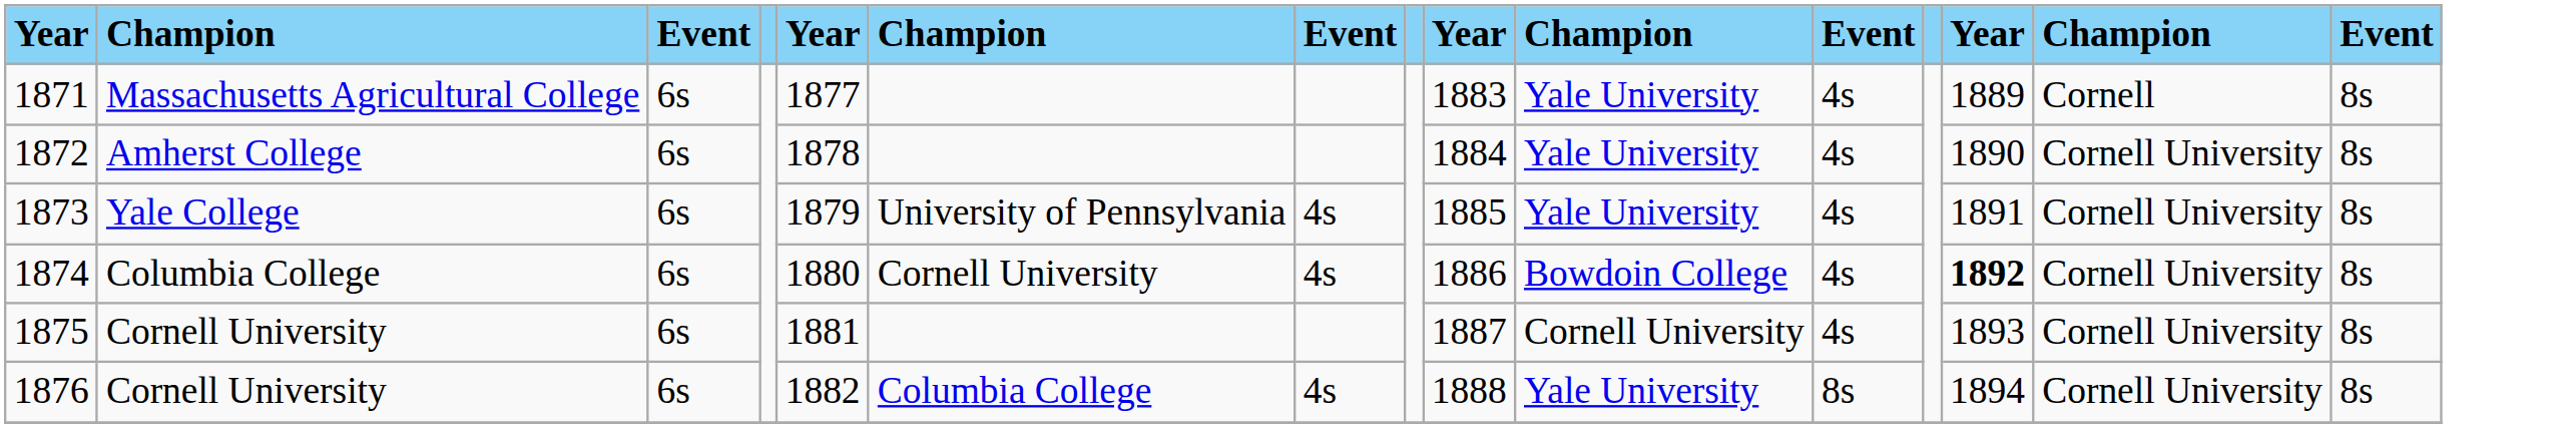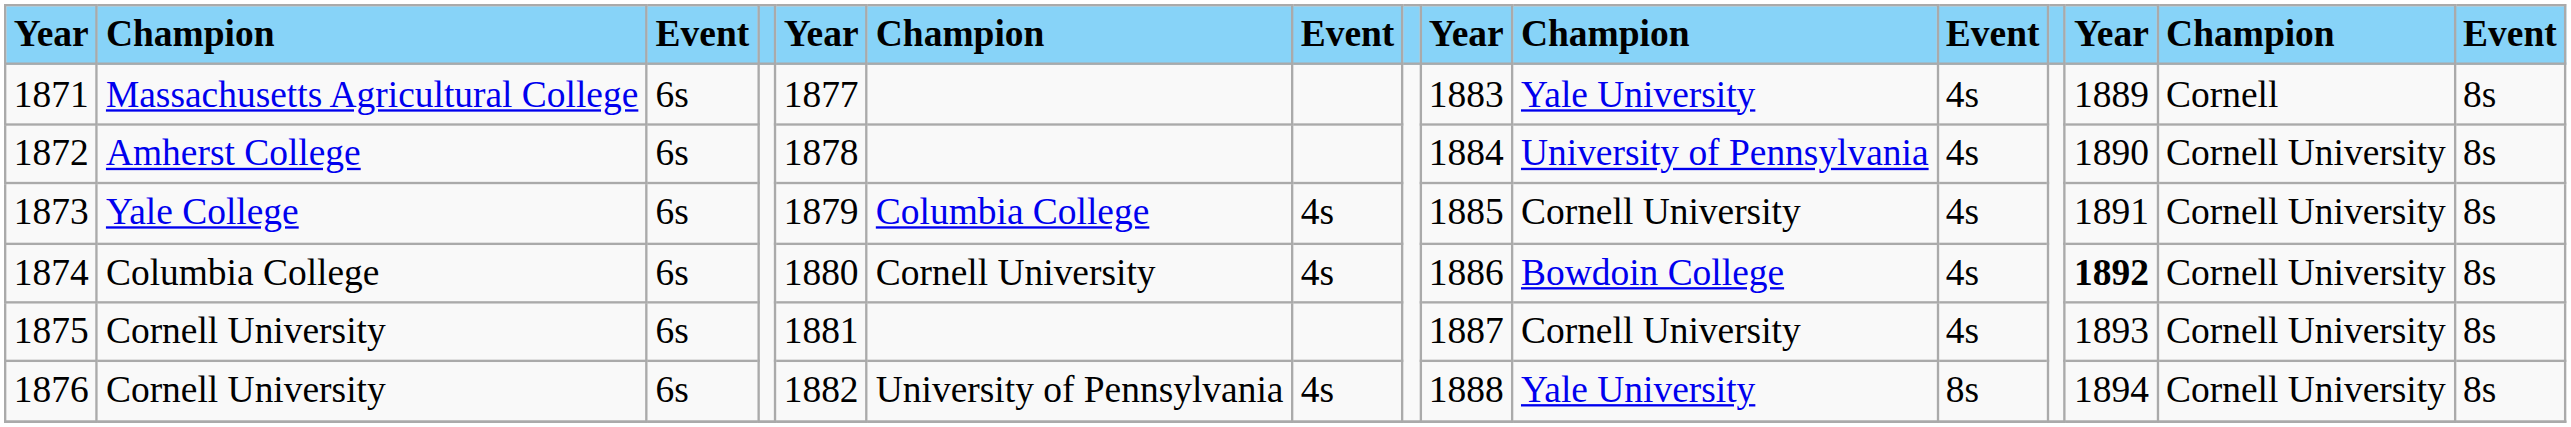1872 | column 10: Yale University -> University of Pennsylvania
1873 | column 6: University of Pennsylvania -> Columbia College
1873 | column 10: Yale University -> Cornell University
1876 | column 6: Columbia College -> University of Pennsylvania
